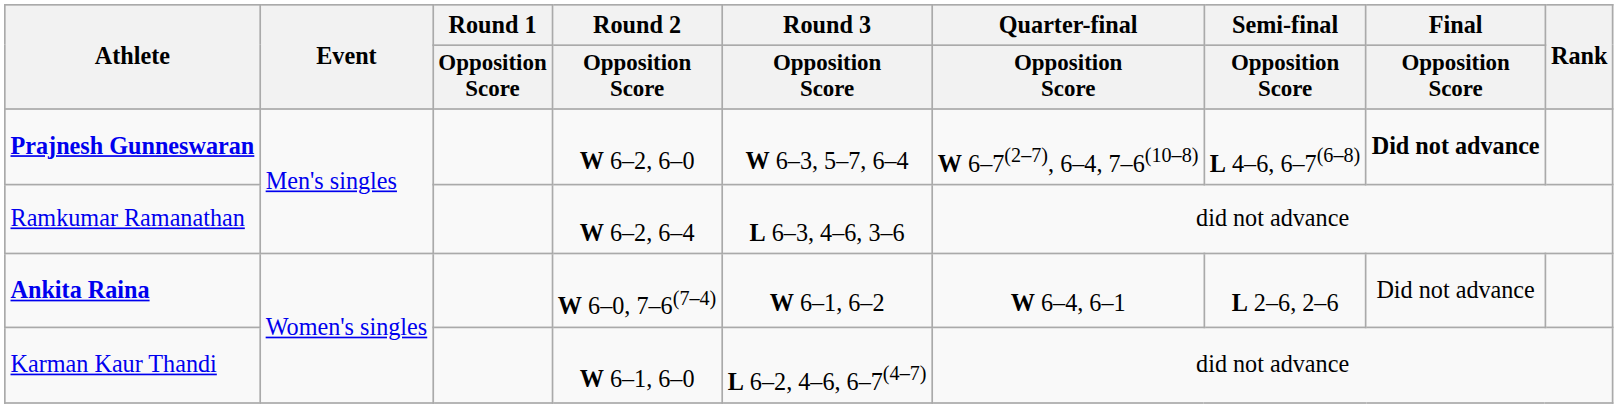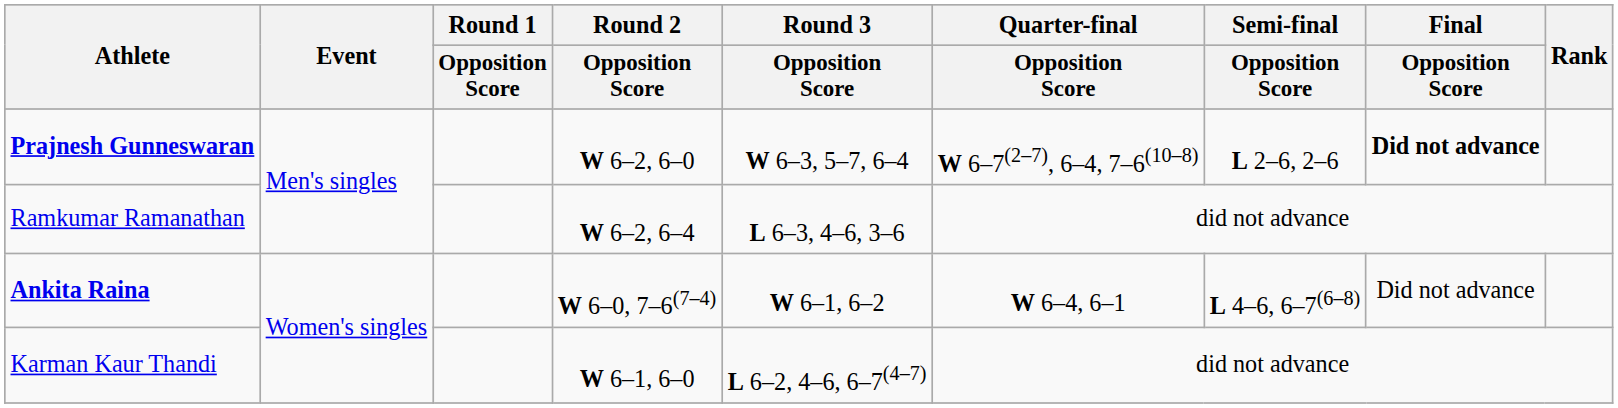Prajnesh Gunneswaran | Semi-final / Opposition Score: L 4–6, 6–7(6–8) -> L 2–6, 2–6
Ankita Raina | Semi-final / Opposition Score: L 2–6, 2–6 -> L 4–6, 6–7(6–8)
